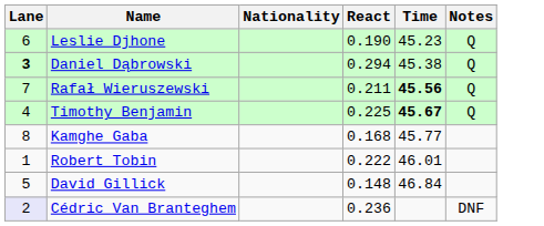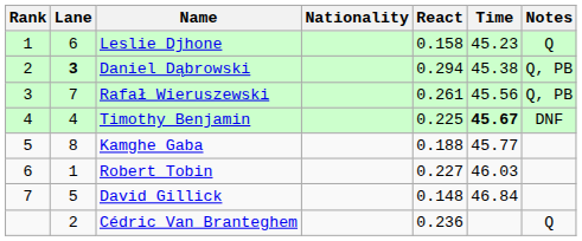+ column: Rank | 1 | 2 | 3 | 4 | 5 | 6 | 7
Leslie Djhone | React: 0.190 -> 0.158
Daniel Dąbrowski | Notes: Q -> Q, PB
Rafał Wieruszewski | React: 0.211 -> 0.261
Rafał Wieruszewski | Time: bold -> normal
Rafał Wieruszewski | Notes: Q -> Q, PB
Timothy Benjamin | Notes: Q -> DNF
Kamghe Gaba | React: 0.168 -> 0.188
Robert Tobin | React: 0.222 -> 0.227
Robert Tobin | Time: 46.01 -> 46.03
Cédric Van Branteghem | Lane: lavender background -> no background
Cédric Van Branteghem | Notes: DNF -> Q
